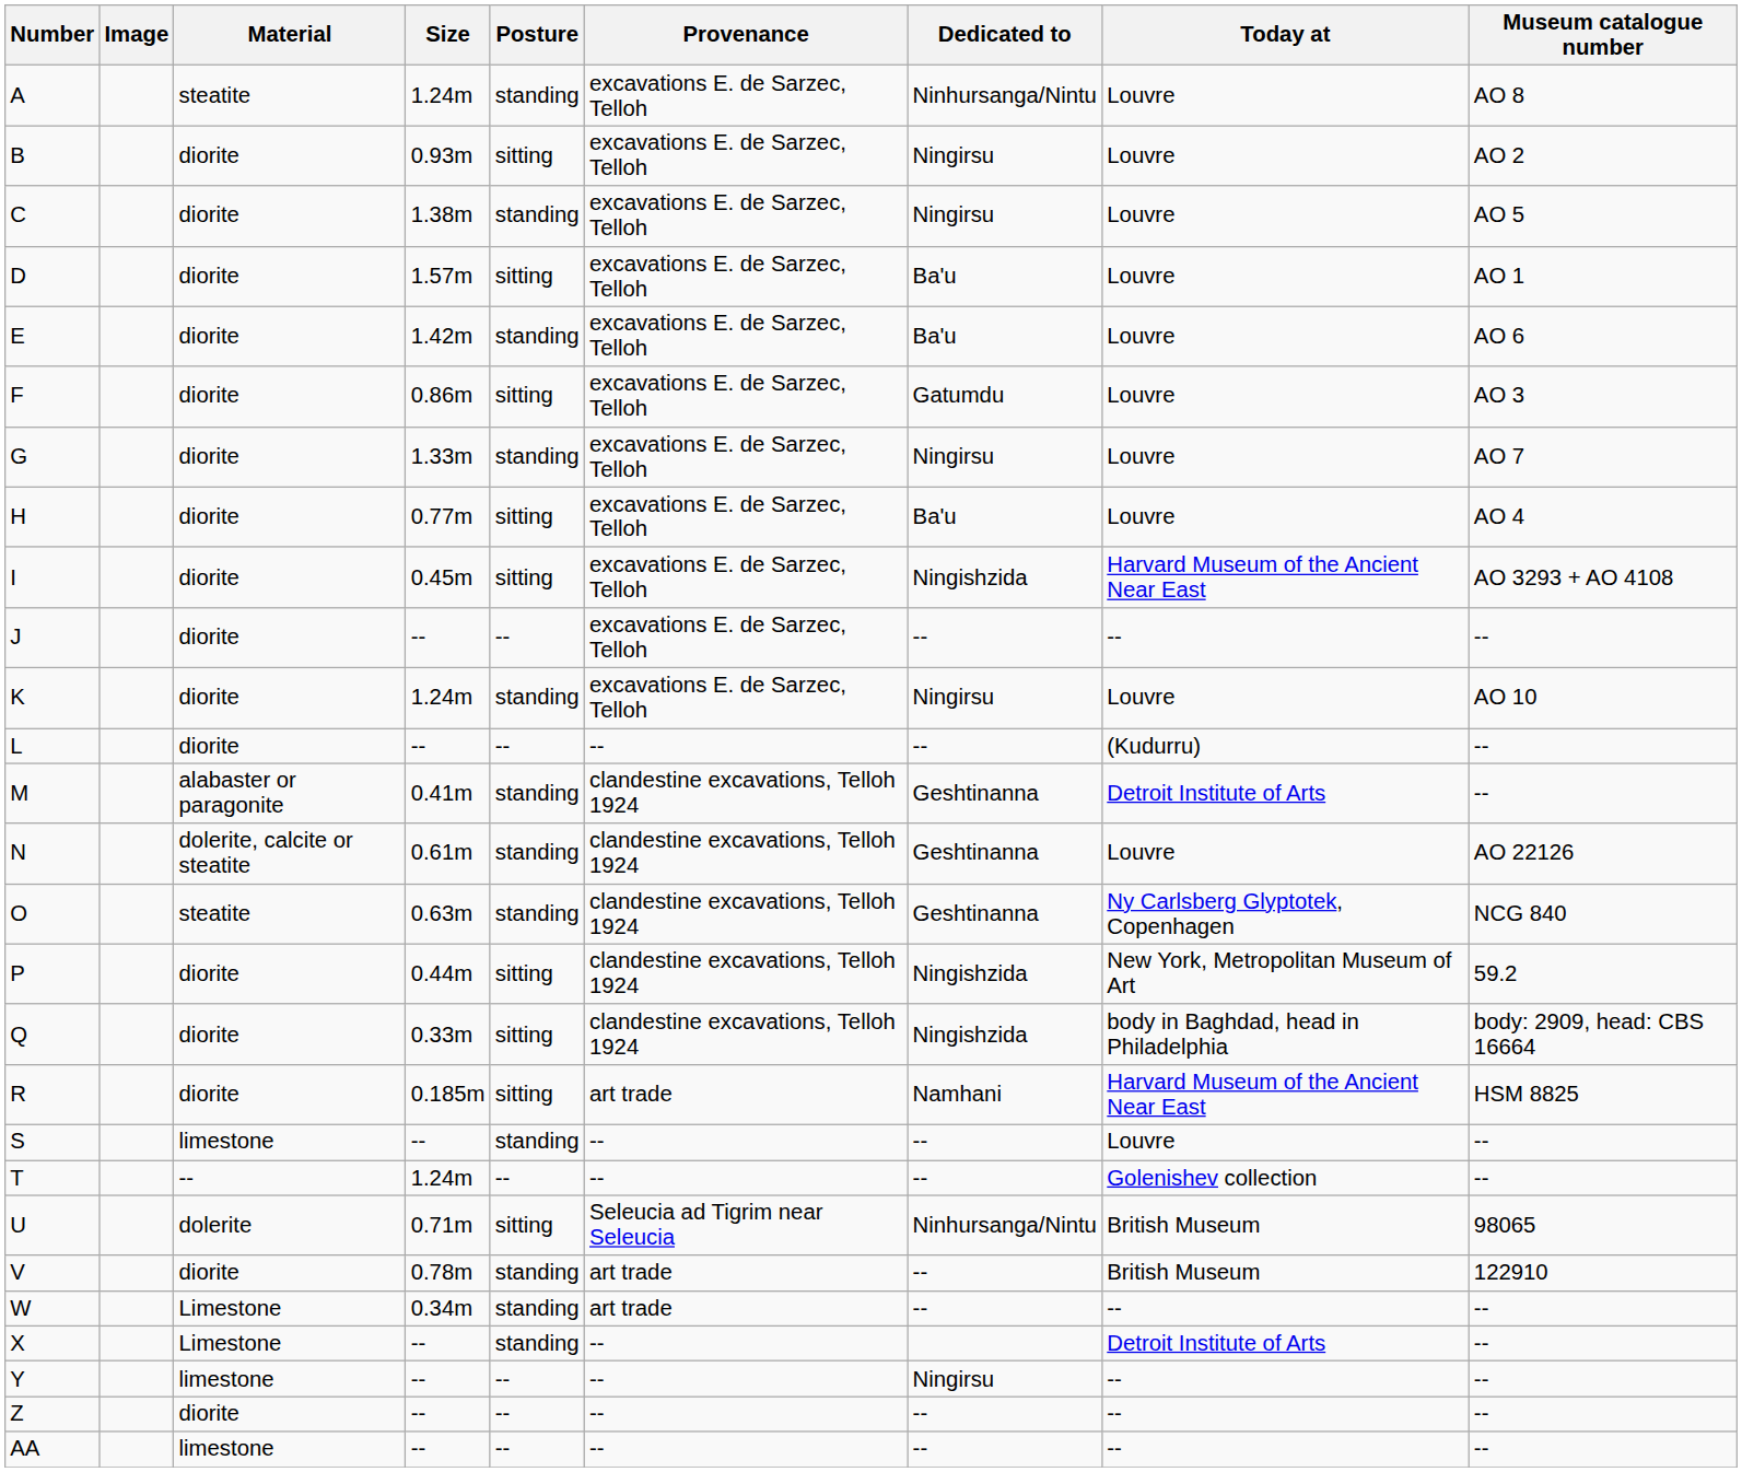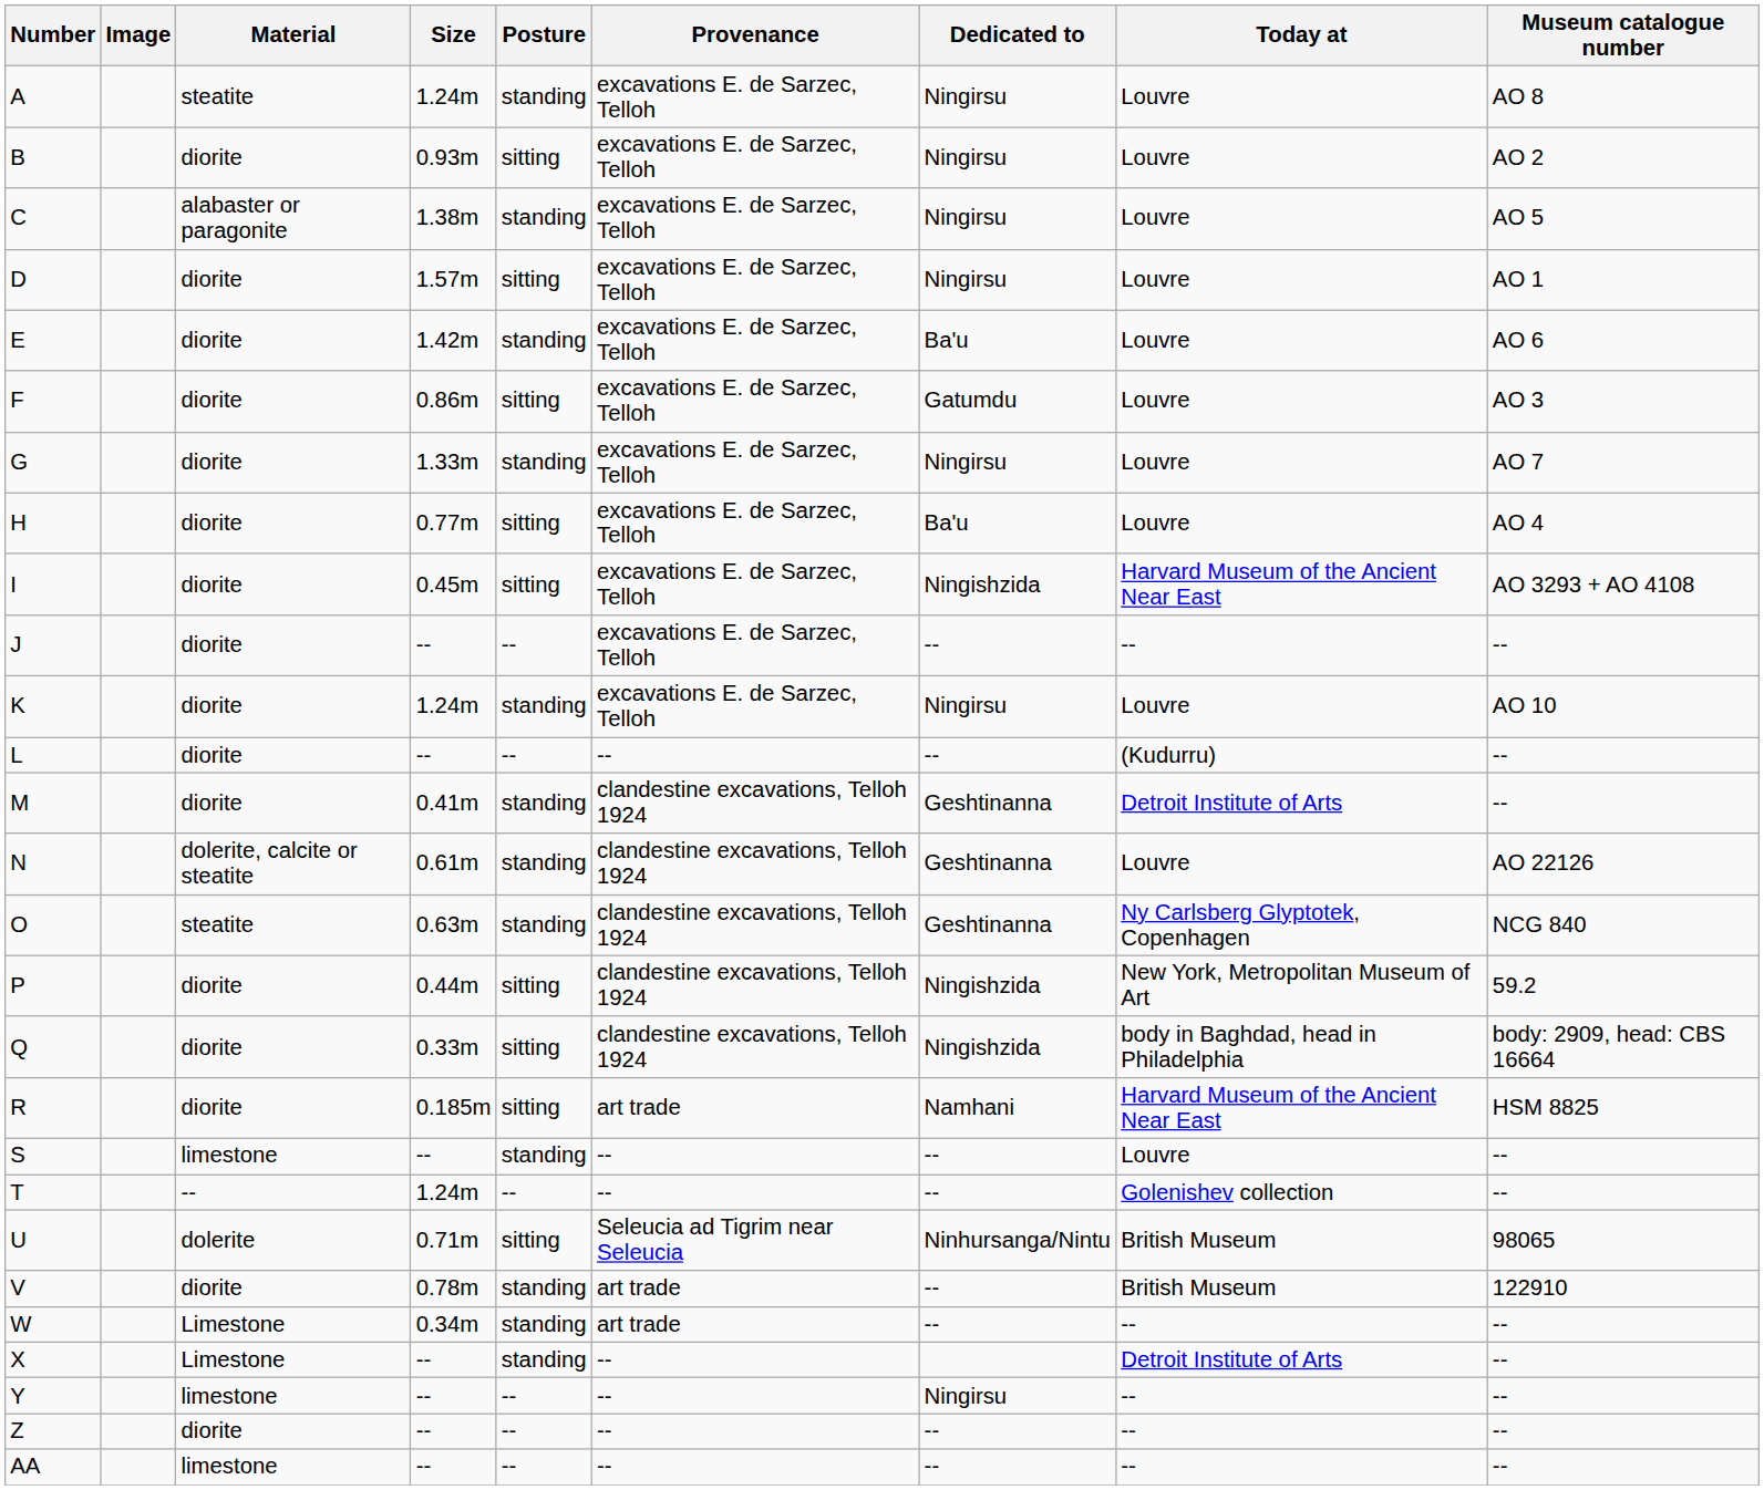A | Dedicated to: Ninhursanga/Nintu -> Ningirsu
C | Material: diorite -> alabaster or paragonite
D | Dedicated to: Ba'u -> Ningirsu
M | Material: alabaster or paragonite -> diorite
